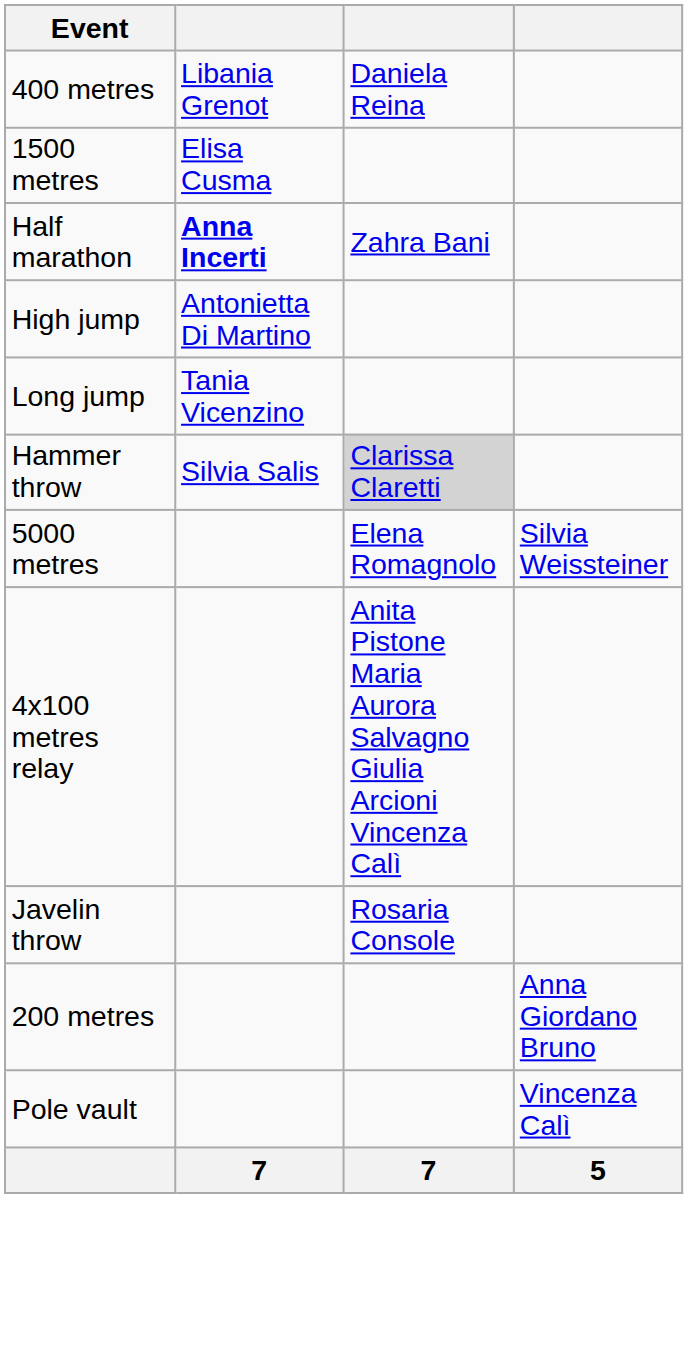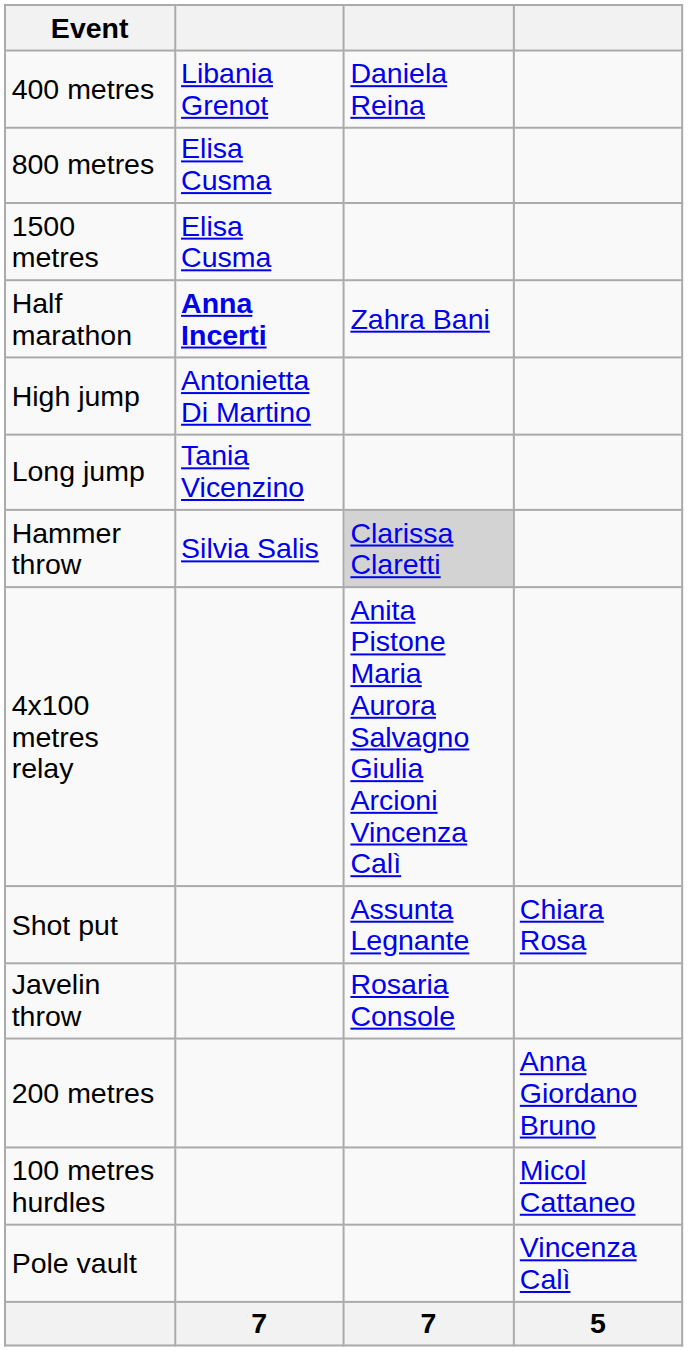+ row: 800 metres | Elisa Cusma
- row: 5000 metres | Elena Romagnolo | Silvia Weissteiner
+ row: Shot put | Assunta Legnante | Chiara Rosa
+ row: 100 metres hurdles | Micol Cattaneo
